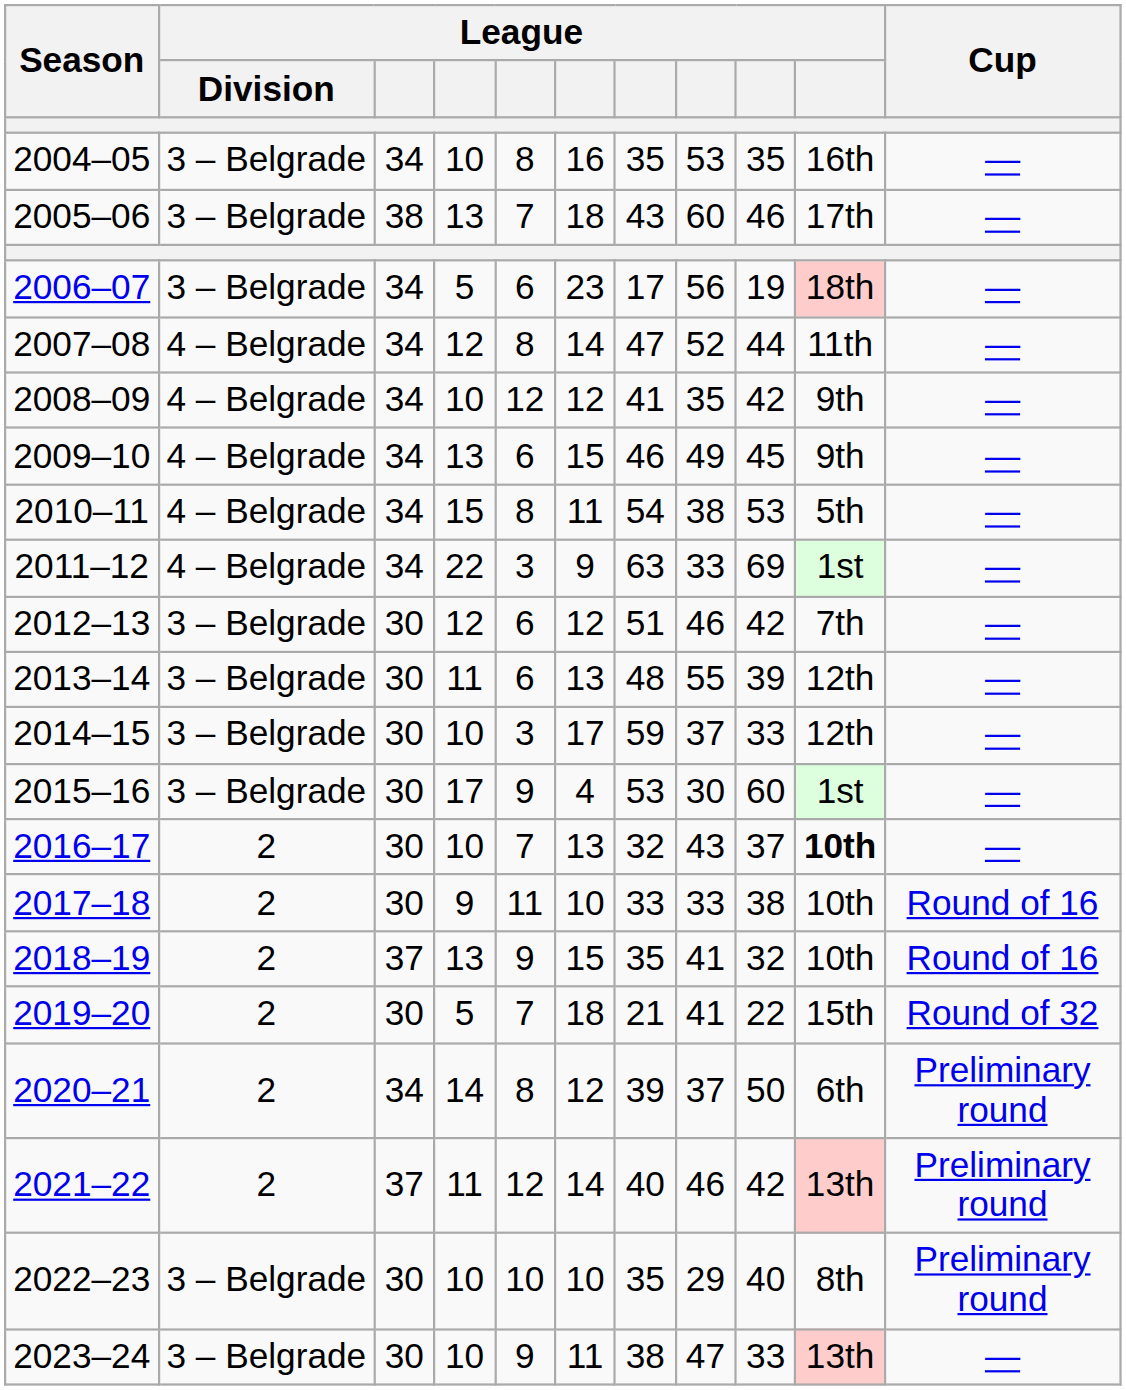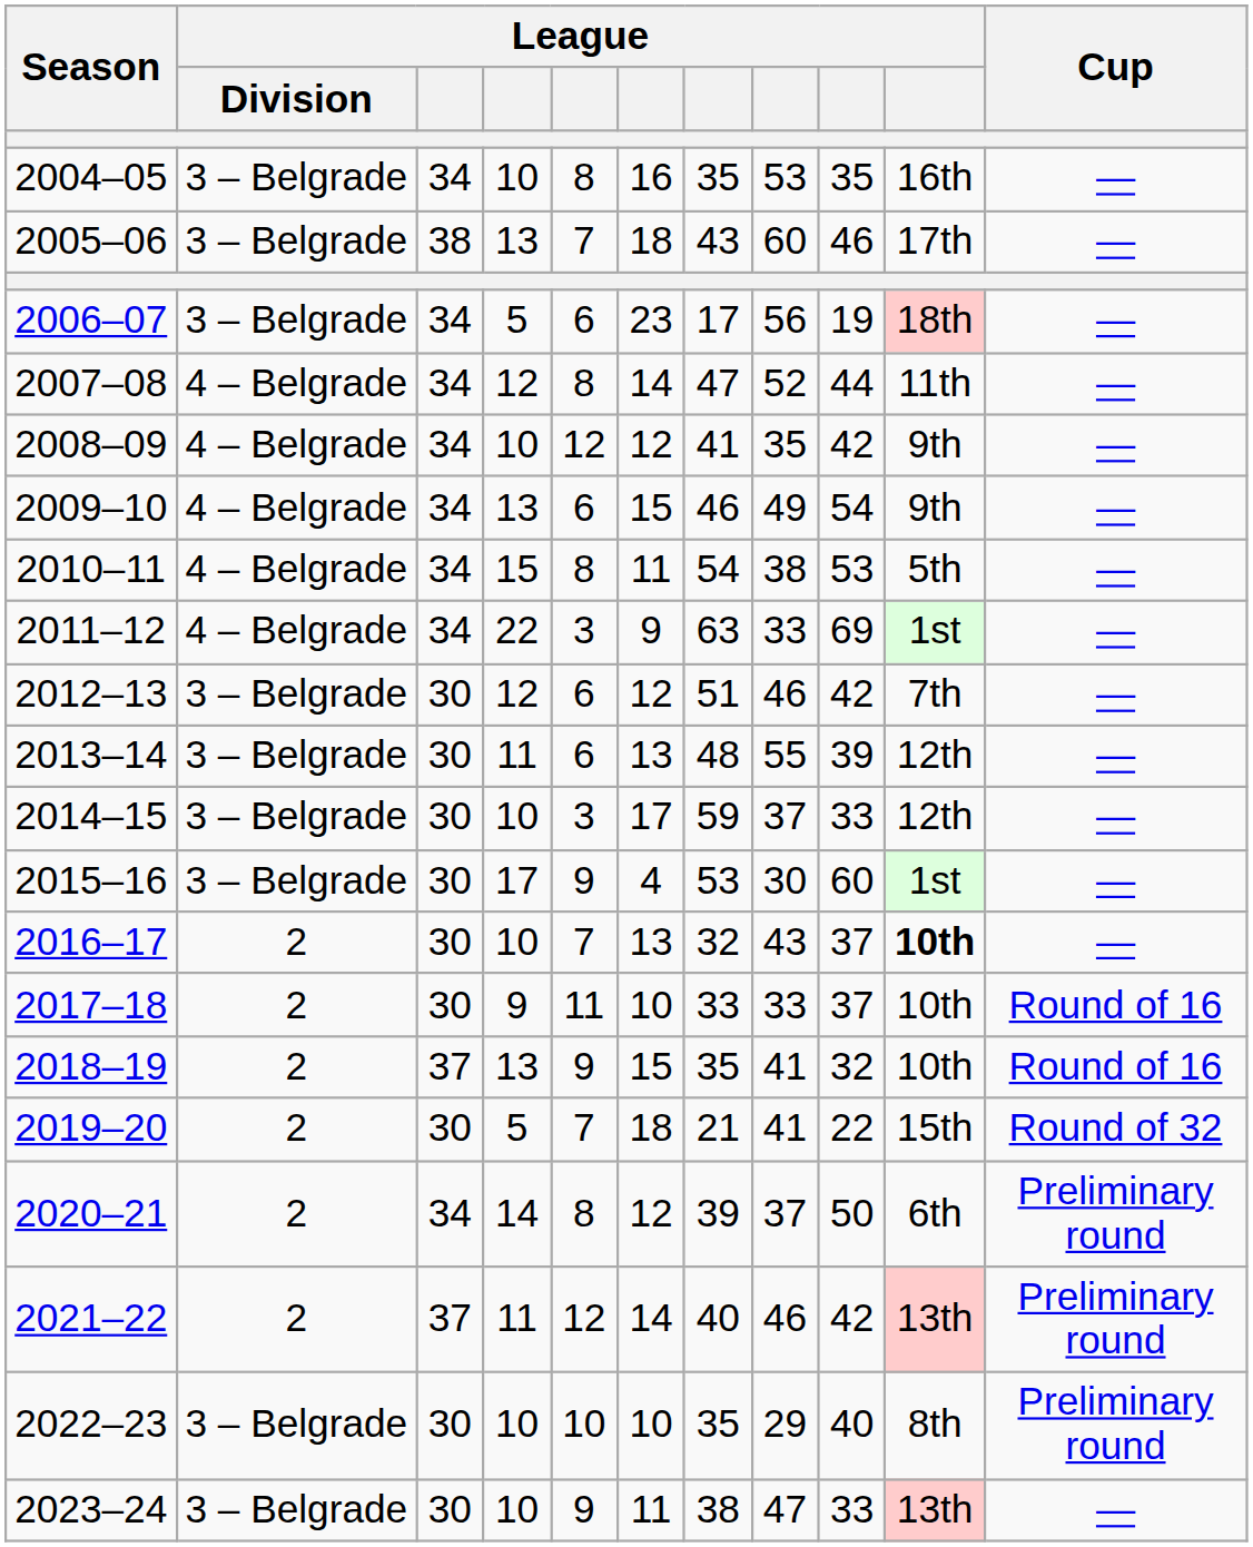2009–10 | column 9: 45 -> 54
2017–18 | column 9: 38 -> 37
